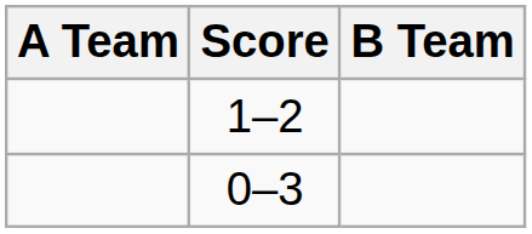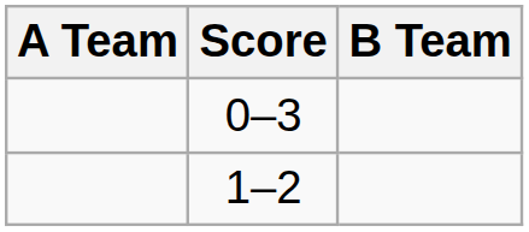rows swapped: 1–2 <-> 0–3
